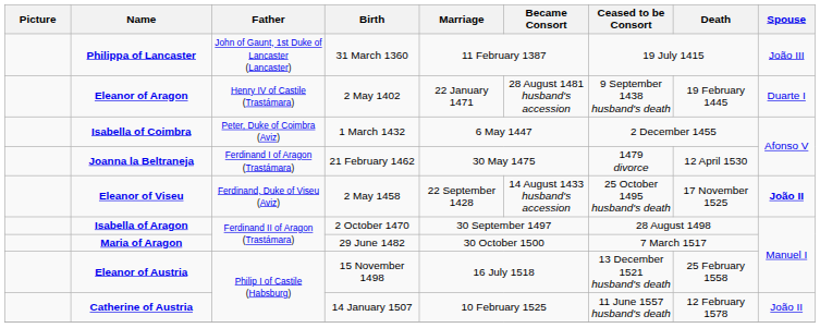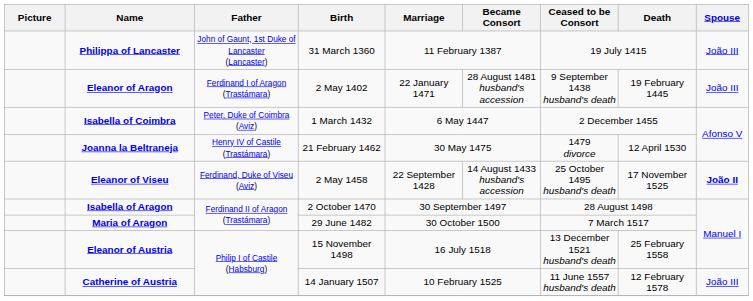Eleanor of Aragon | Father: Henry IV of Castile (Trastámara) -> Ferdinand I of Aragon (Trastámara)
Eleanor of Aragon | Spouse: Duarte I -> João III
Joanna la Beltraneja | Father: Ferdinand I of Aragon (Trastámara) -> Henry IV of Castile (Trastámara)
Catherine of Austria | Spouse: João II -> João III
